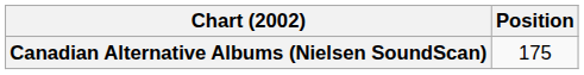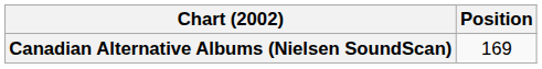Canadian Alternative Albums (Nielsen SoundScan) | Position: 175 -> 169
